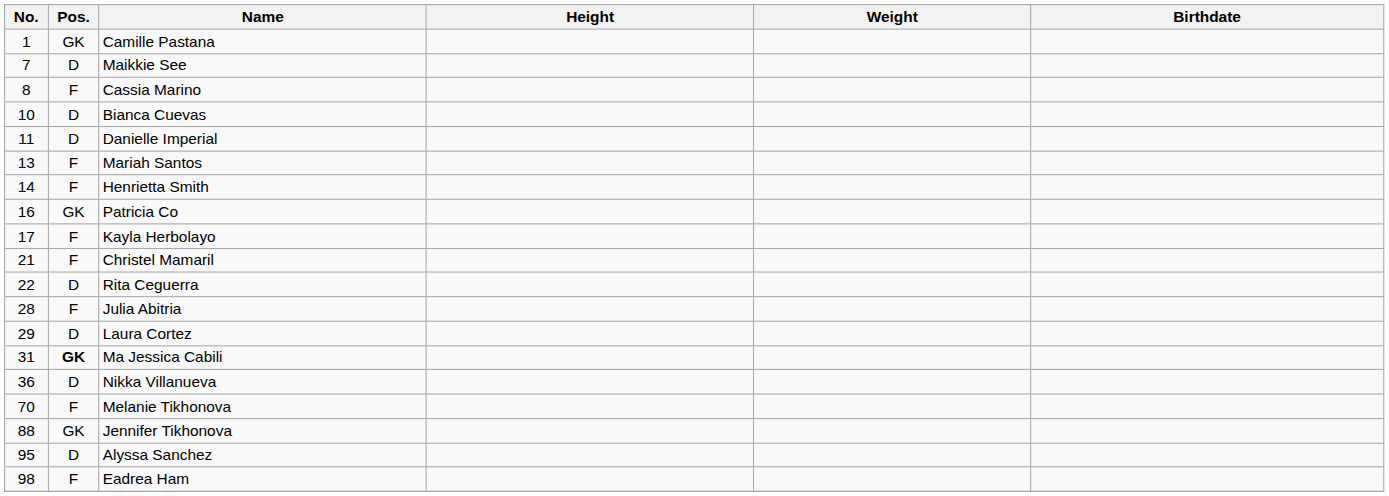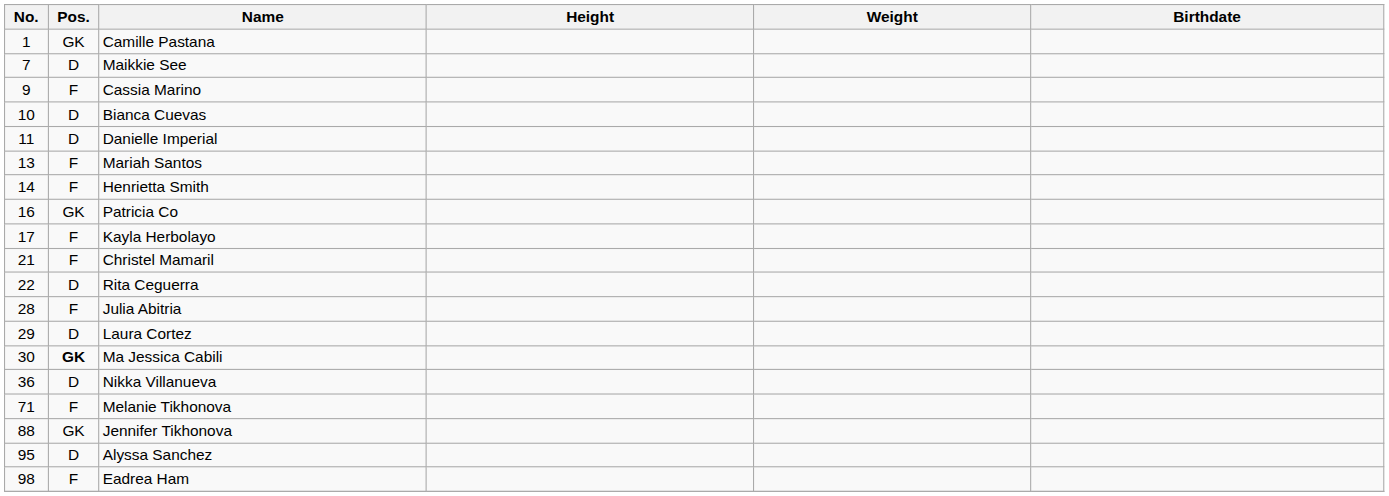Cassia Marino | No.: 8 -> 9
Ma Jessica Cabili | No.: 31 -> 30
Melanie Tikhonova | No.: 70 -> 71
